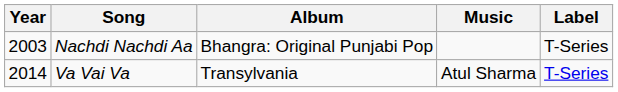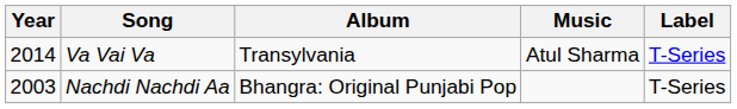rows swapped: Va Vai Va <-> Nachdi Nachdi Aa
